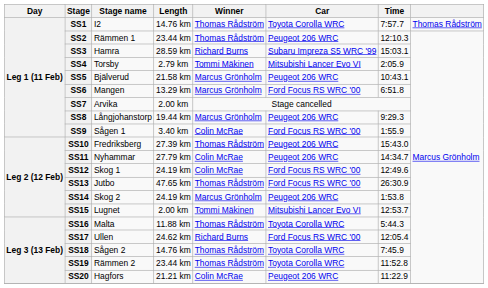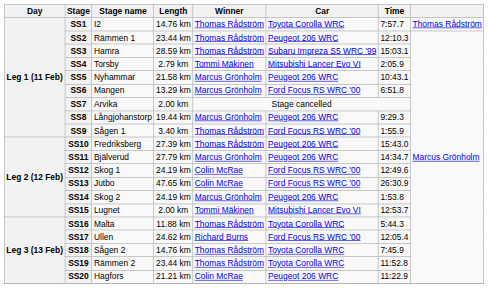SS3 | Winner: Richard Burns -> Thomas Rådström
SS5 | Stage name: Bjälverud -> Nyhammar
SS9 | Winner: Colin McRae -> Thomas Rådström
SS11 | Stage name: Nyhammar -> Bjälverud
SS11 | Winner: Colin McRae -> Marcus Grönholm
SS13 | Winner: Thomas Rådström -> Colin McRae
